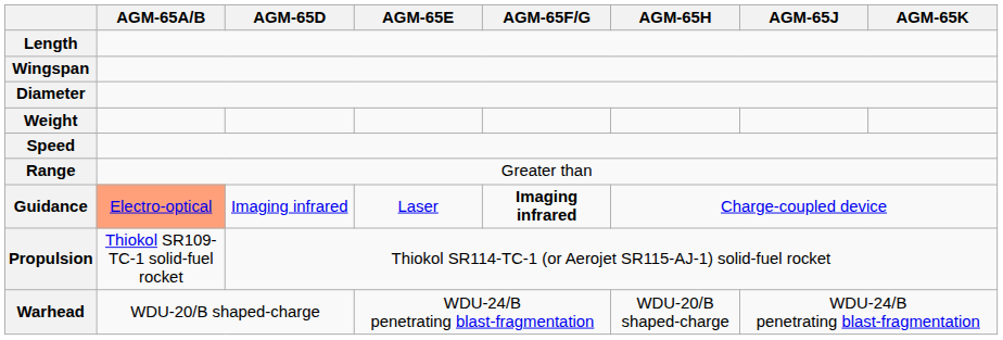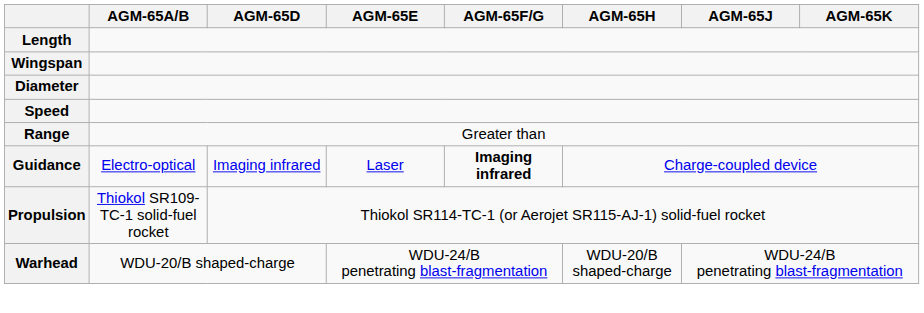- row: Weight
Guidance | AGM-65A/B: lightsalmon background -> no background
